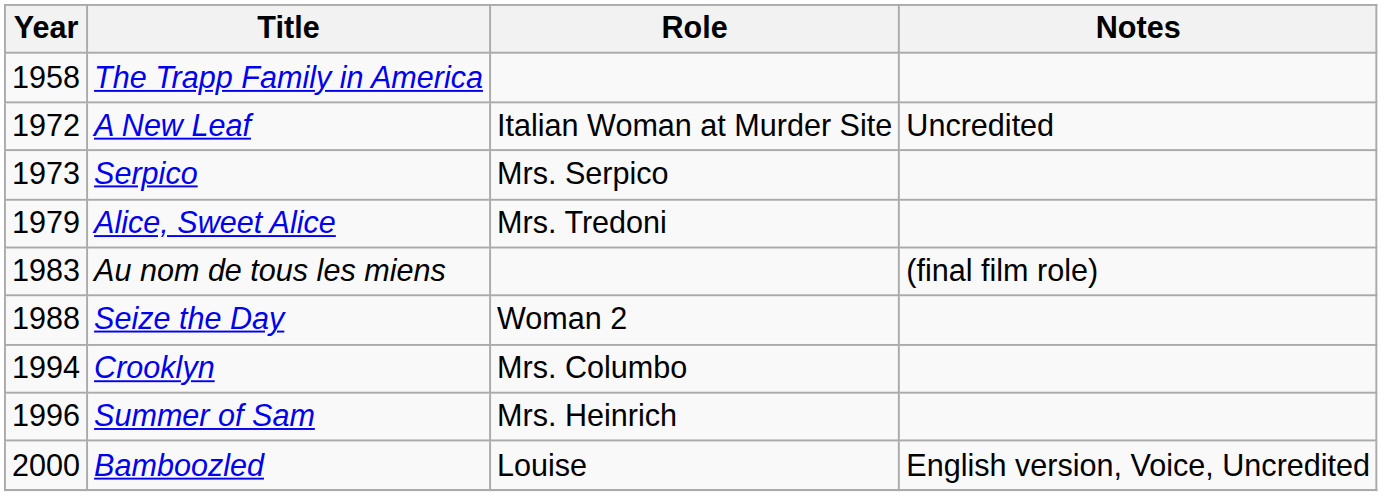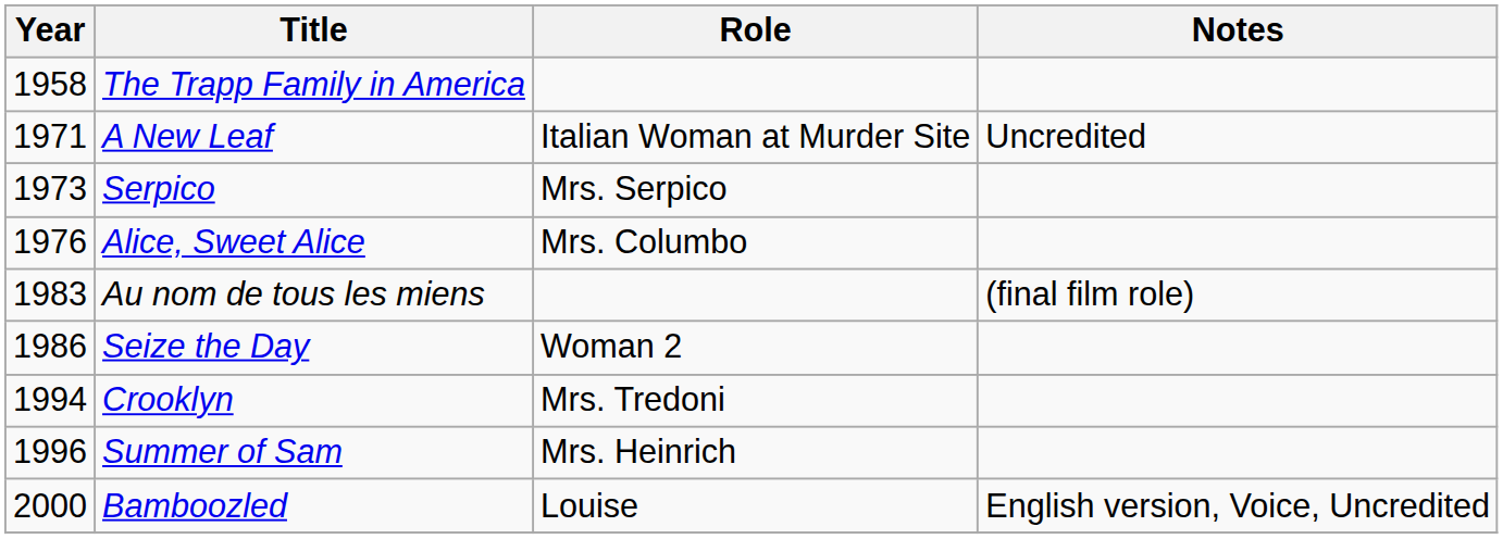A New Leaf | Year: 1972 -> 1971
Alice, Sweet Alice | Year: 1979 -> 1976
Alice, Sweet Alice | Role: Mrs. Tredoni -> Mrs. Columbo
Seize the Day | Year: 1988 -> 1986
Crooklyn | Role: Mrs. Columbo -> Mrs. Tredoni
